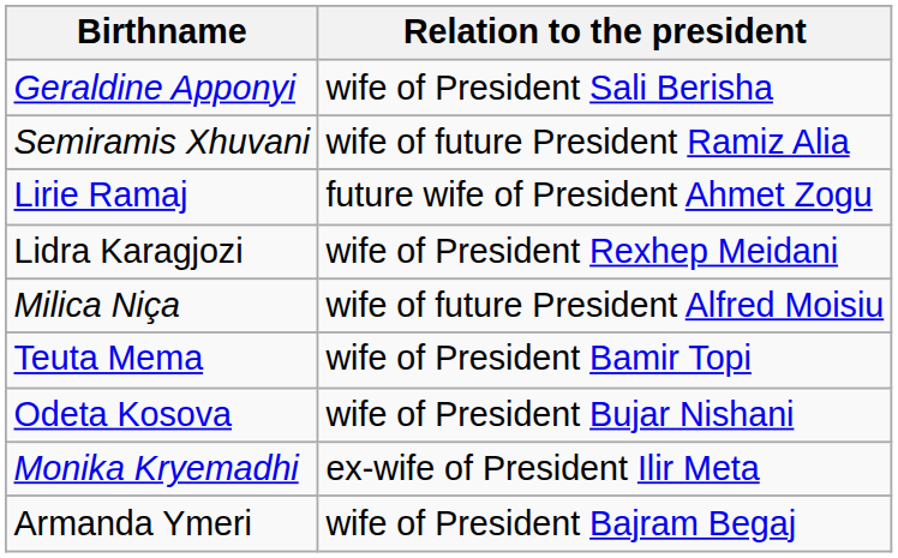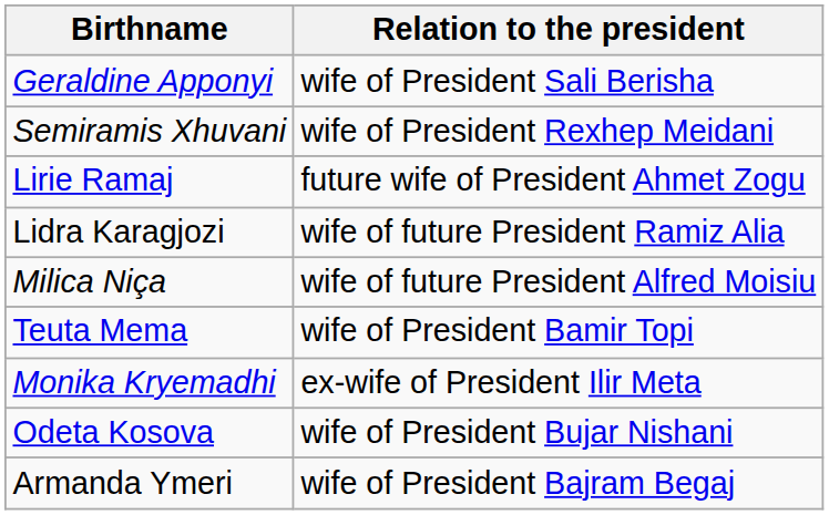Semiramis Xhuvani | Relation to the president: wife of future President Ramiz Alia -> wife of President Rexhep Meidani
Lidra Karagjozi | Relation to the president: wife of President Rexhep Meidani -> wife of future President Ramiz Alia
rows swapped: Odeta Kosova <-> Monika Kryemadhi
